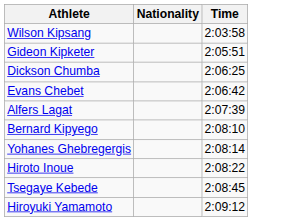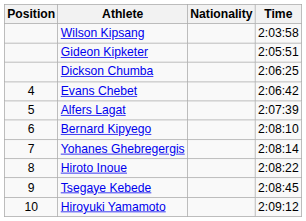+ column: Position | 4 | 5 | 6 | 7 | 8 | 9 | 10
